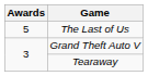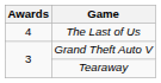The Last of Us | Awards: 5 -> 4
